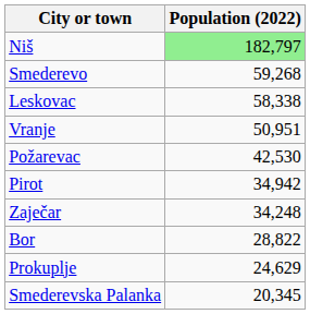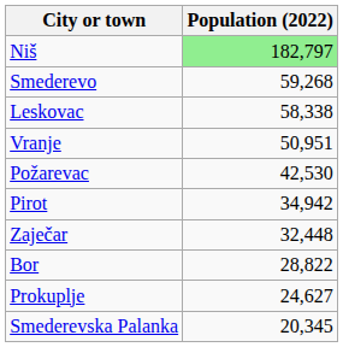Zaječar | Population (2022): 34,248 -> 32,448
Prokuplje | Population (2022): 24,629 -> 24,627
